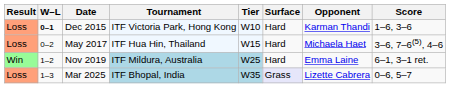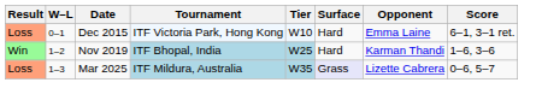Dec 2015 | W–L: bold -> normal
Dec 2015 | Opponent: Karman Thandi -> Emma Laine
Dec 2015 | Score: 1–6, 3–6 -> 6–1, 3–1 ret.
- row: Loss | 0–2 | May 2017 | ITF Hua Hin, Thailand | W15 | Hard | Michaela Haet | 3–6, 7–6(5), 4–6
Nov 2019 | Tournament: ITF Mildura, Australia -> ITF Bhopal, India
Nov 2019 | Opponent: Emma Laine -> Karman Thandi
Nov 2019 | Score: 6–1, 3–1 ret. -> 1–6, 3–6
Mar 2025 | Tournament: ITF Bhopal, India -> ITF Mildura, Australia
